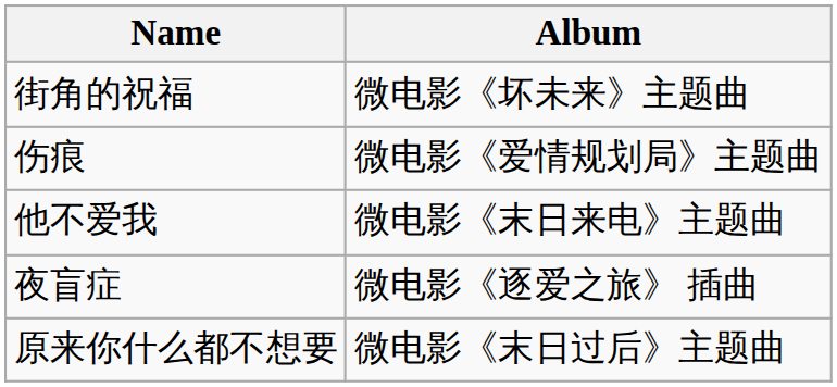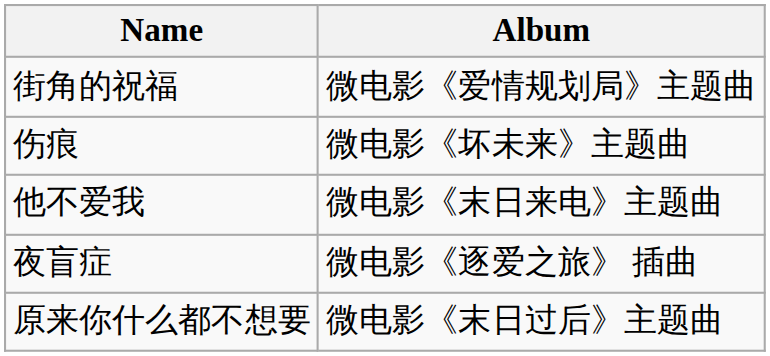街角的祝福 | Album: 微电影《坏未来》主题曲 -> 微电影《爱情规划局》主题曲
伤痕 | Album: 微电影《爱情规划局》主题曲 -> 微电影《坏未来》主题曲
